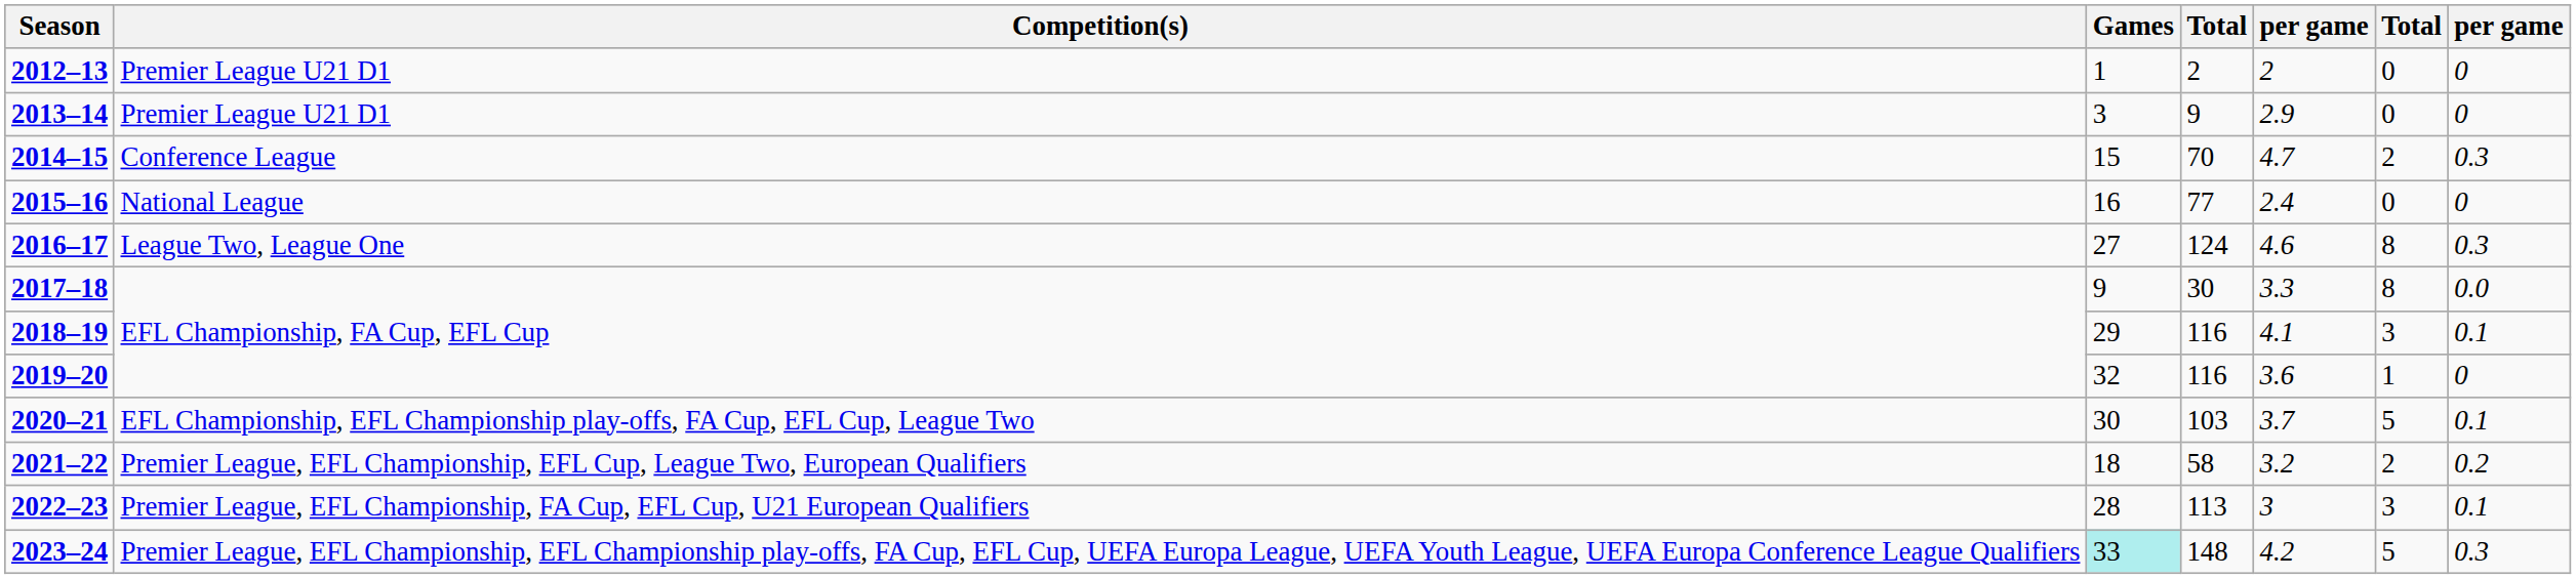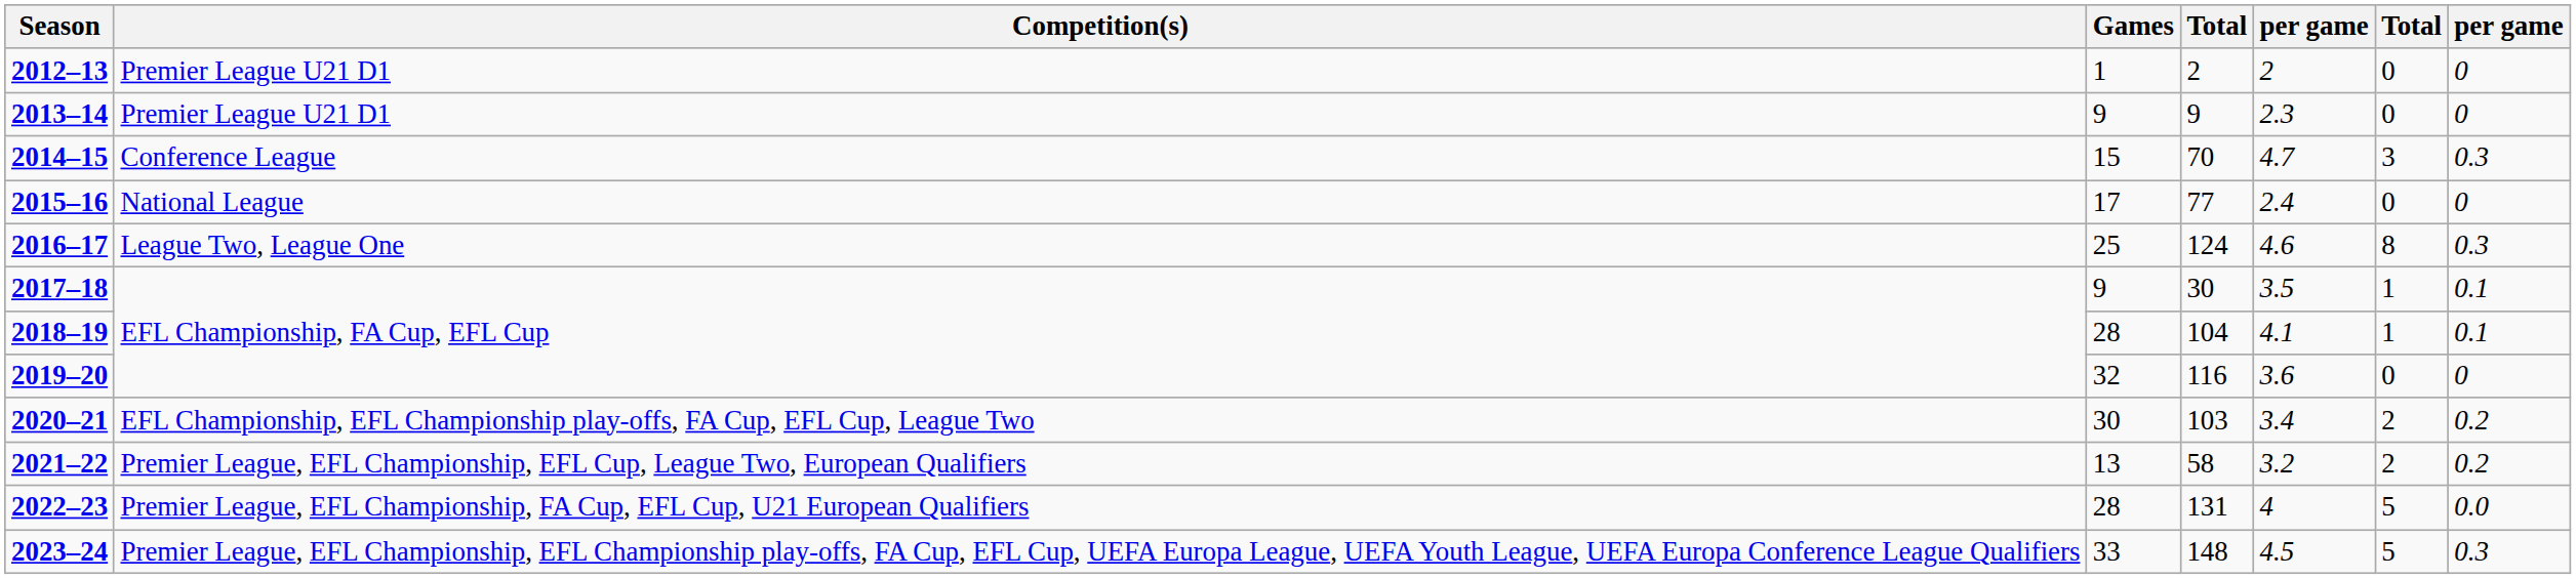2013–14 | Games: 3 -> 9
2013–14 | column 5: 2.9 -> 2.3
2014–15 | column 6: 2 -> 3
2015–16 | Games: 16 -> 17
2016–17 | Games: 27 -> 25
2017–18 | column 5: 3.3 -> 3.5
2017–18 | column 6: 8 -> 1
2017–18 | column 7: 0.0 -> 0.1
2018–19 | Games: 29 -> 28
2018–19 | column 4: 116 -> 104
2018–19 | column 6: 3 -> 1
2019–20 | column 6: 1 -> 0
2020–21 | column 5: 3.7 -> 3.4
2020–21 | column 6: 5 -> 2
2020–21 | column 7: 0.1 -> 0.2
2021–22 | Games: 18 -> 13
2022–23 | column 4: 113 -> 131
2022–23 | column 5: 3 -> 4
2022–23 | column 6: 3 -> 5
2022–23 | column 7: 0.1 -> 0.0
2023–24 | Games: paleturquoise background -> no background
2023–24 | column 5: 4.2 -> 4.5
